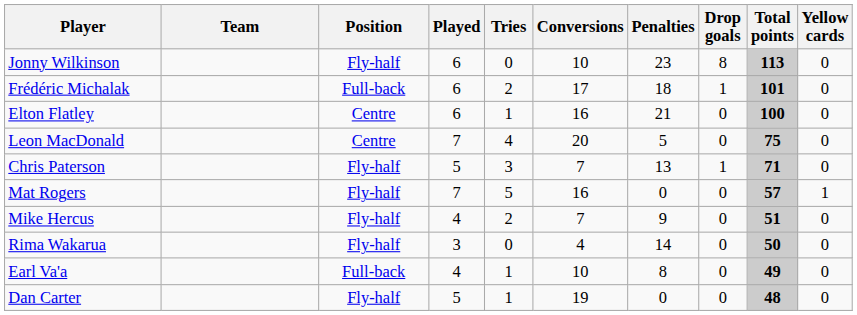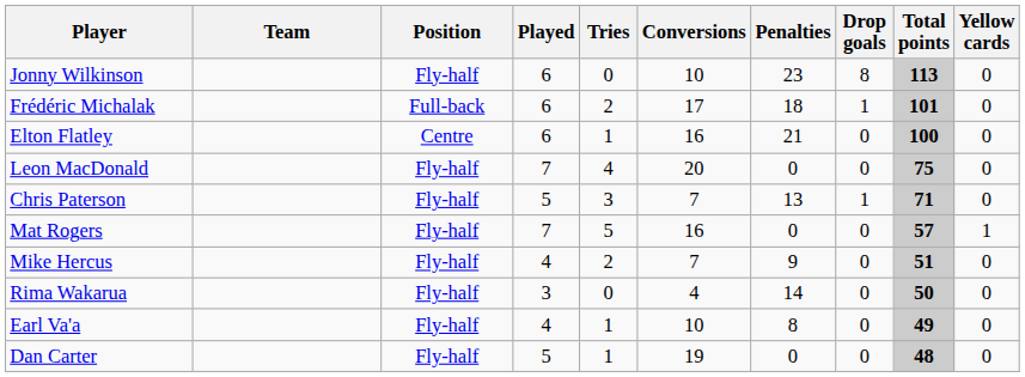Leon MacDonald | Position: Centre -> Fly-half
Leon MacDonald | Penalties: 5 -> 0
Earl Va'a | Position: Full-back -> Fly-half
